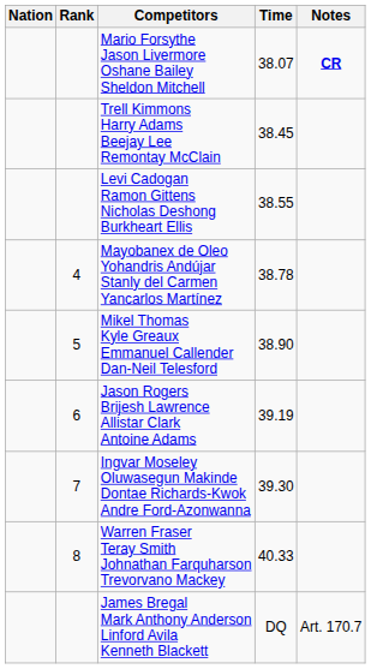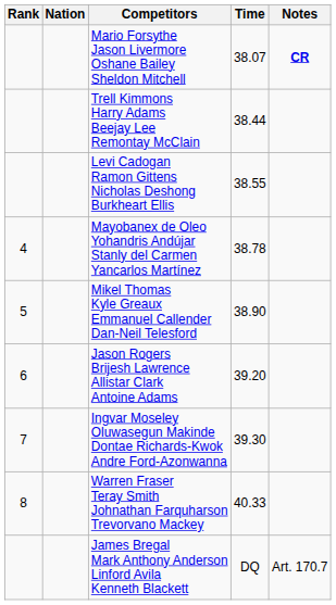columns swapped: Rank <-> Nation
Trell Kimmons Harry Adams Beejay Lee Remontay McClain | Time: 38.45 -> 38.44
Jason Rogers Brijesh Lawrence Allistar Clark Antoine Adams | Time: 39.19 -> 39.20
